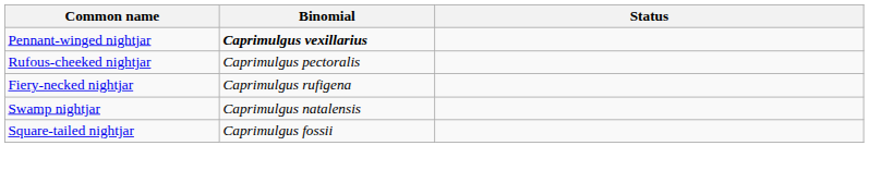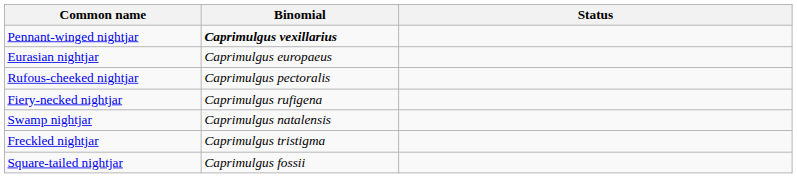+ row: Eurasian nightjar | Caprimulgus europaeus
+ row: Freckled nightjar | Caprimulgus tristigma
